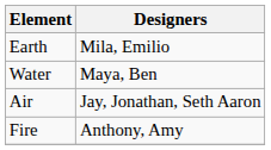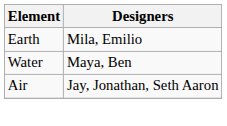- row: Fire | Anthony, Amy
